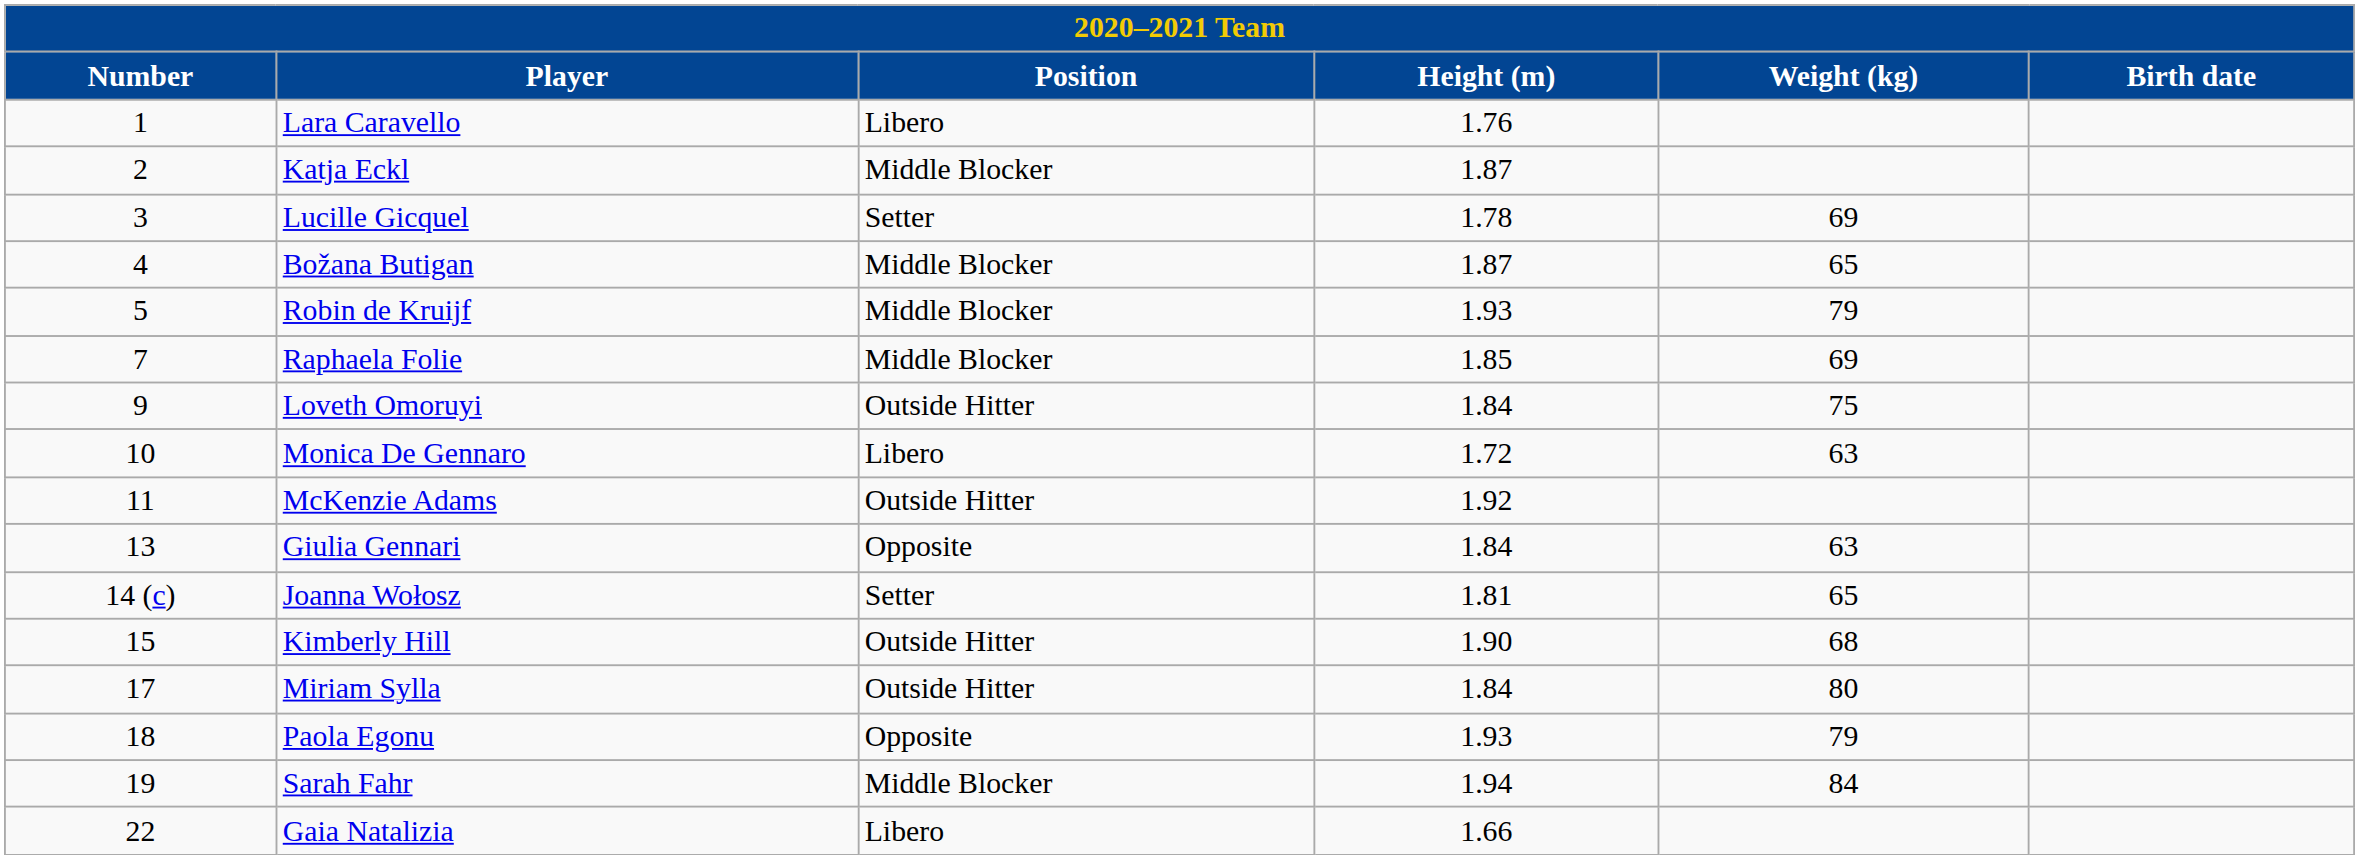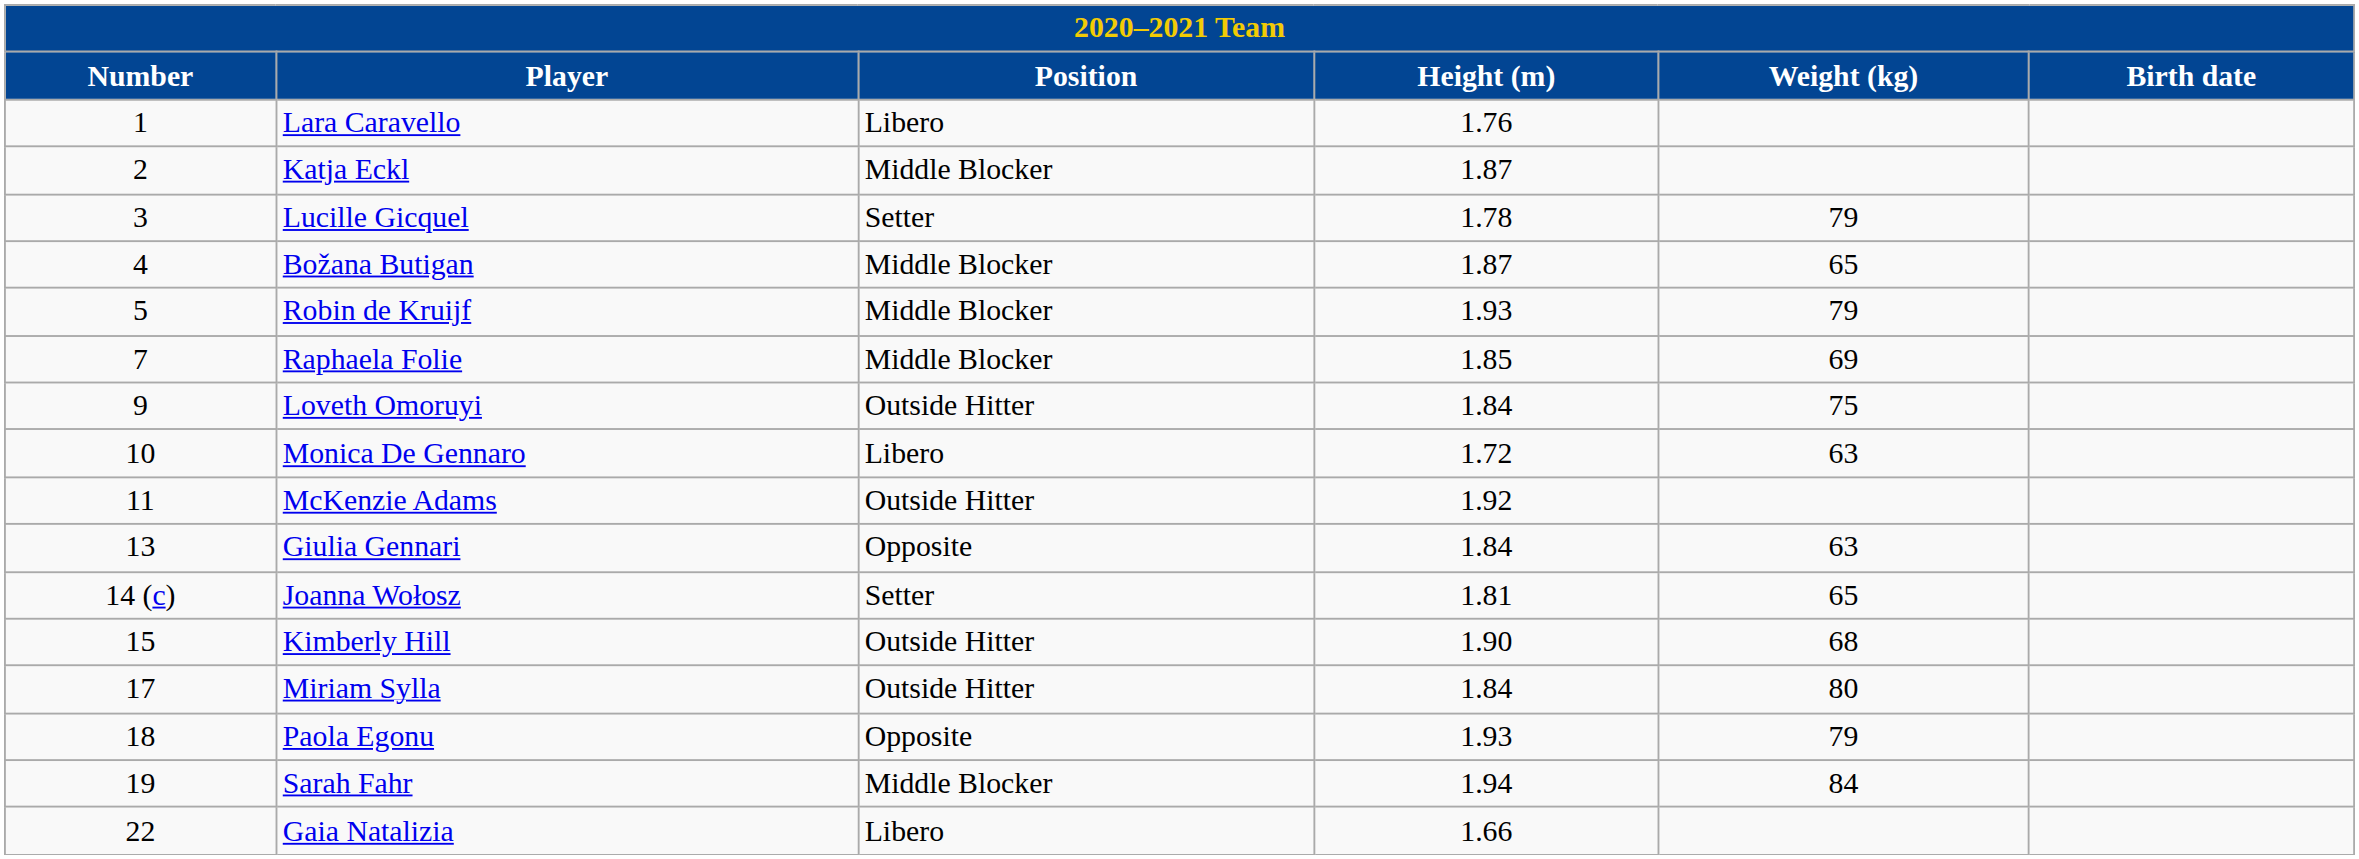Lucille Gicquel | Weight (kg): 69 -> 79
